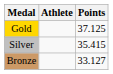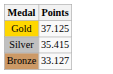- column: Athlete
